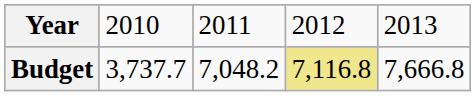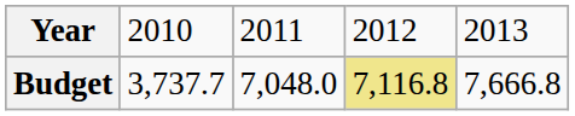Budget | column 3: 7,048.2 -> 7,048.0
